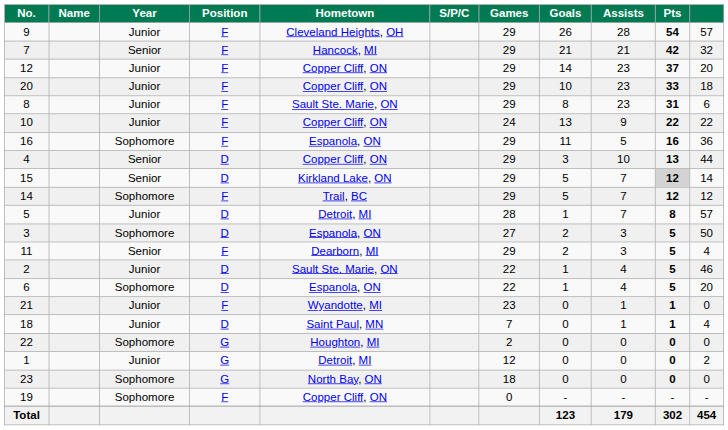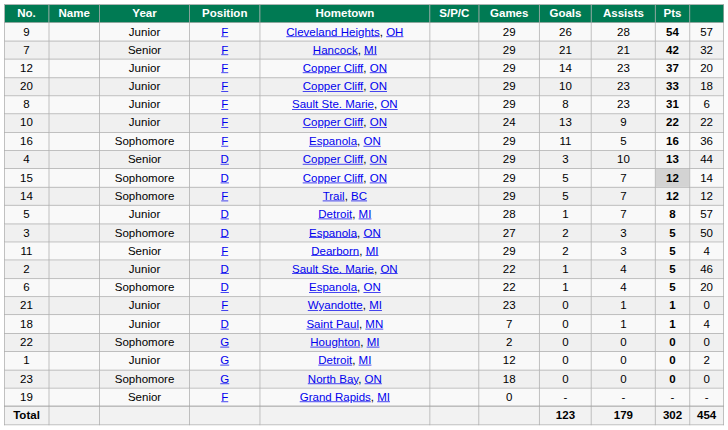15 | Year: Senior -> Sophomore
15 | Hometown: Kirkland Lake, ON -> Copper Cliff, ON
19 | Year: Sophomore -> Senior
19 | Hometown: Copper Cliff, ON -> Grand Rapids, MI
